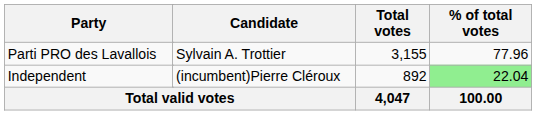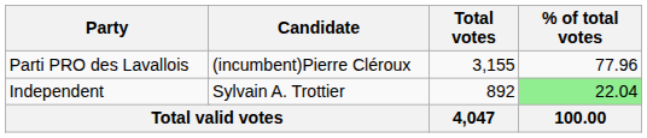Parti PRO des Lavallois | Candidate: Sylvain A. Trottier -> (incumbent)Pierre Cléroux
Independent | Candidate: (incumbent)Pierre Cléroux -> Sylvain A. Trottier
